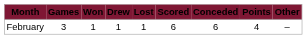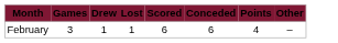- column: Won | 1
